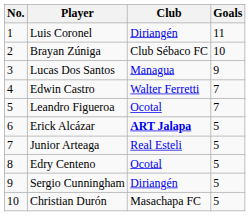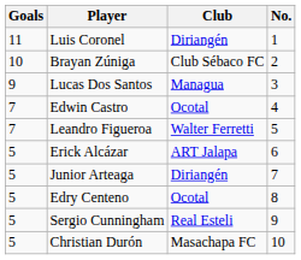columns swapped: No. <-> Goals
Edwin Castro | Club: Walter Ferretti -> Ocotal
Leandro Figueroa | Club: Ocotal -> Walter Ferretti
Erick Alcázar | Club: bold -> normal
Junior Arteaga | Club: Real Esteli -> Diriangén
Sergio Cunningham | Club: Diriangén -> Real Esteli
